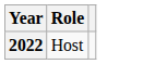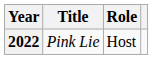+ column: Title | Pink Lie
